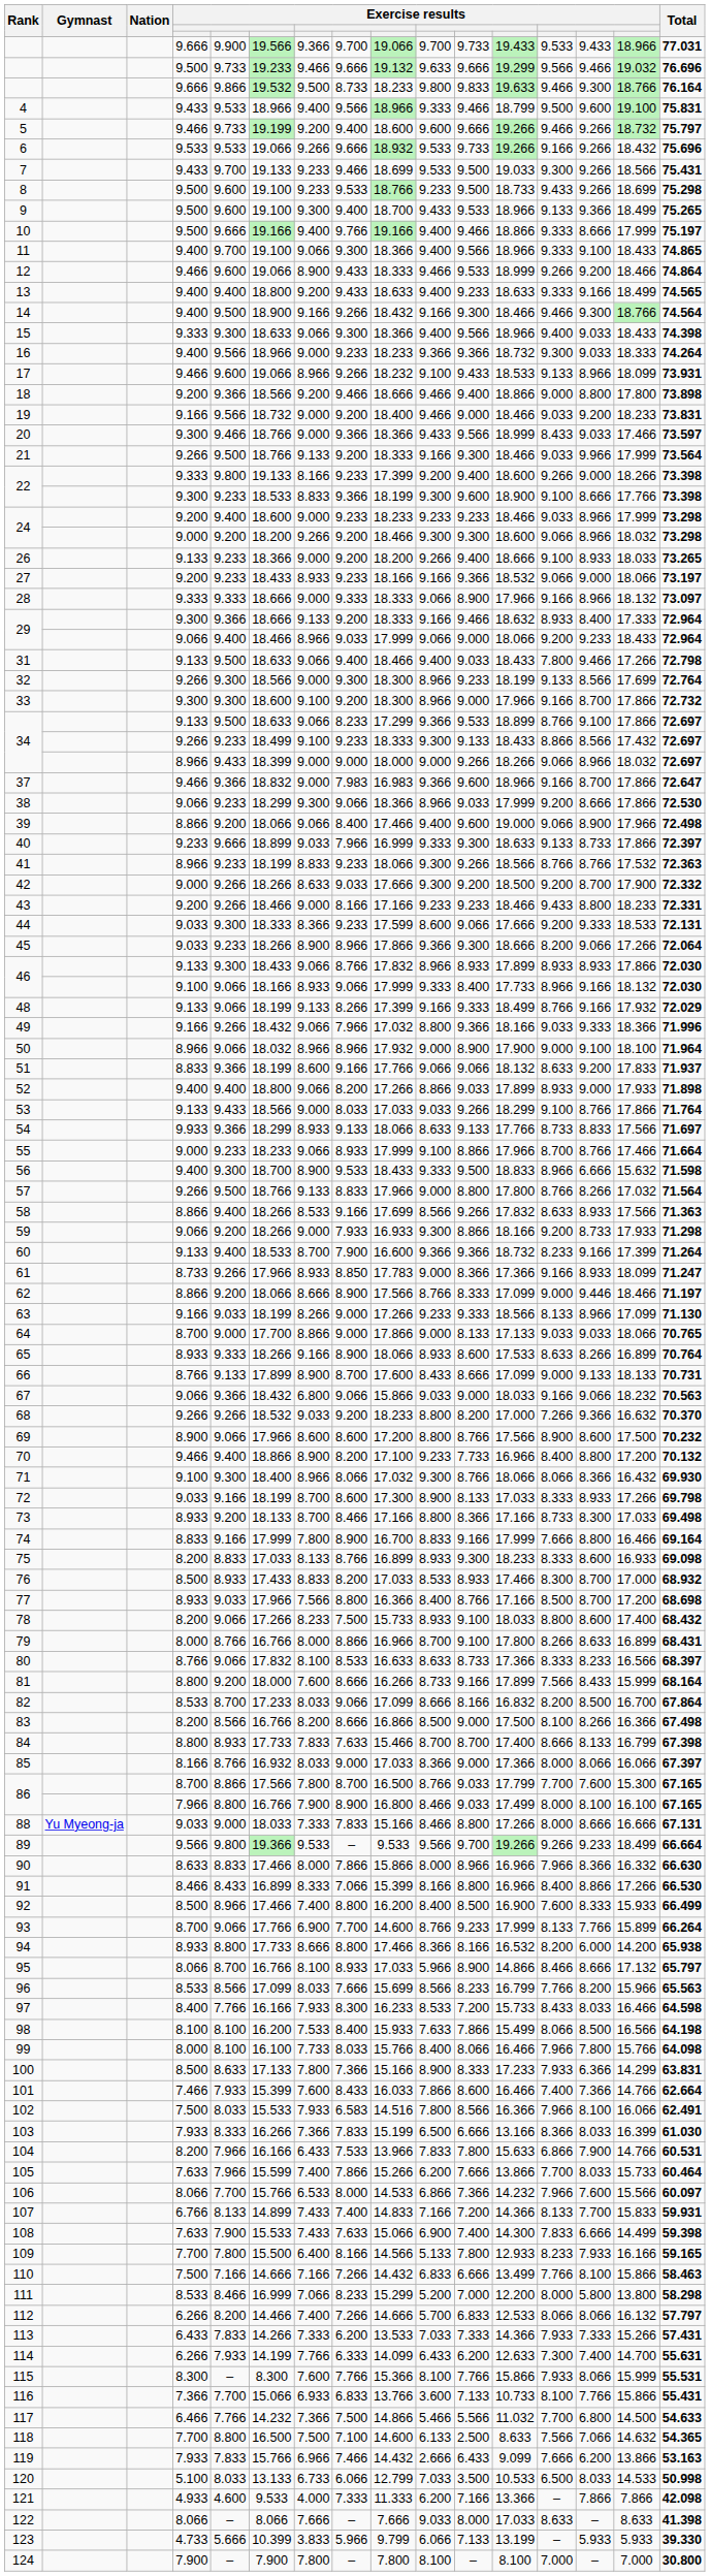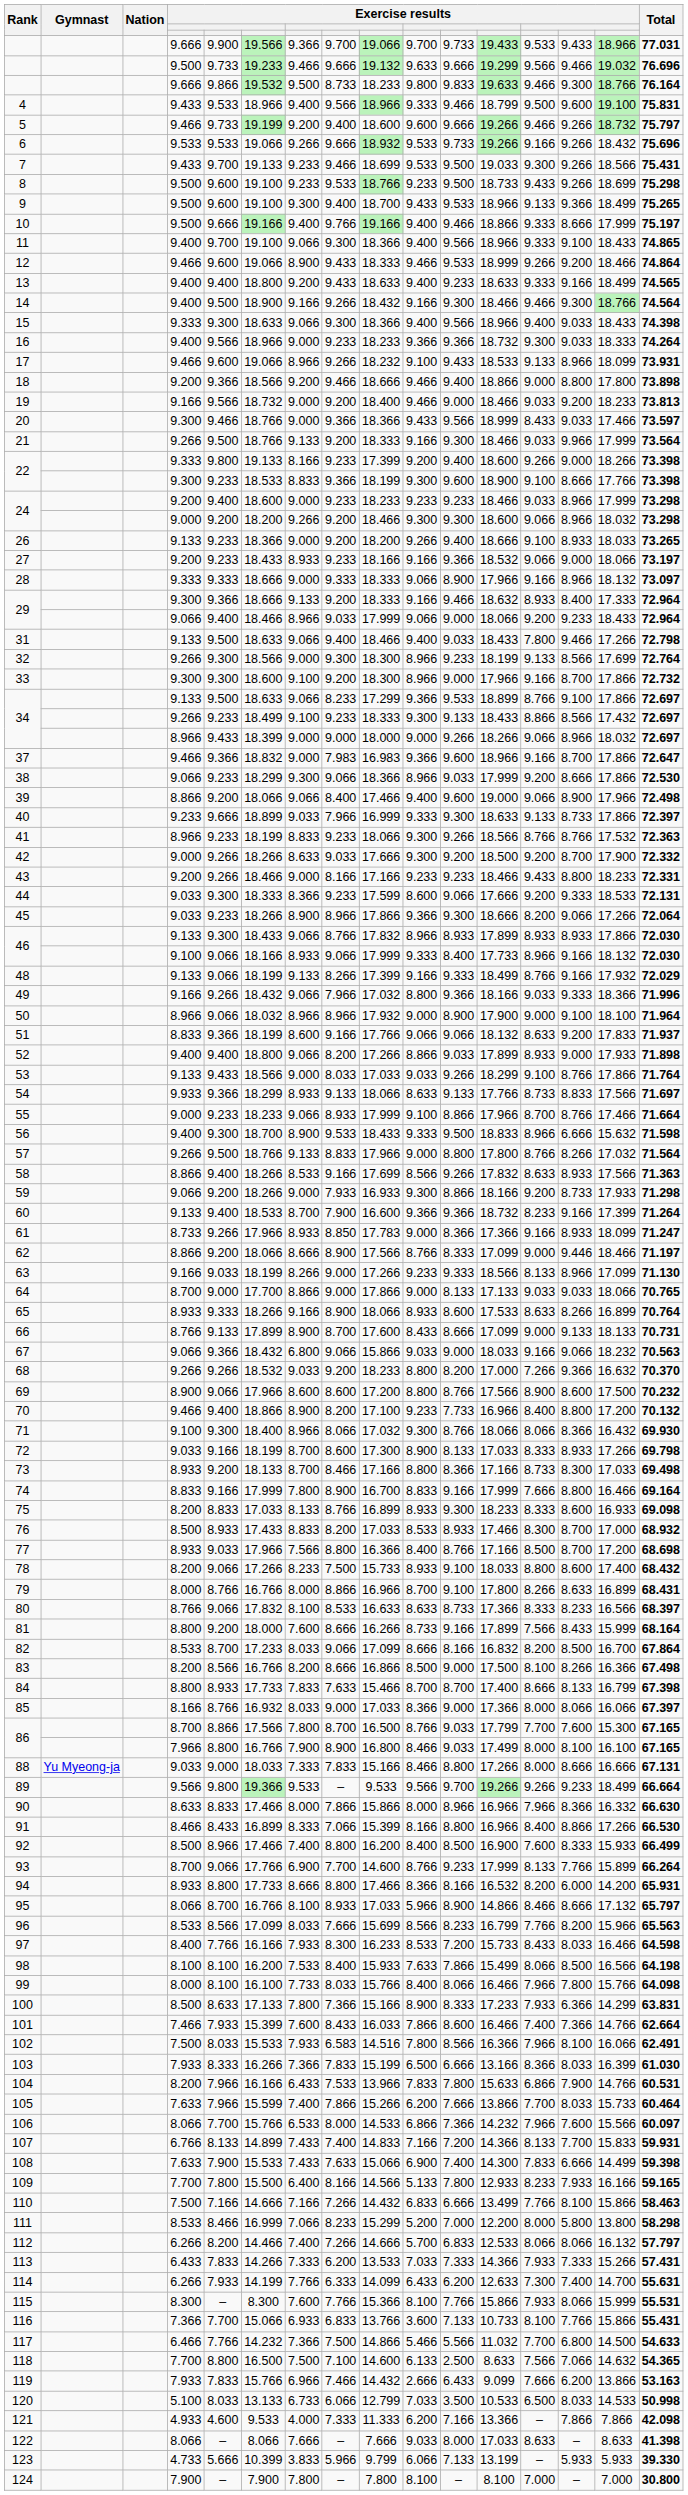19 | Total: 73.831 -> 73.813
94 | Total: 65.938 -> 65.931
